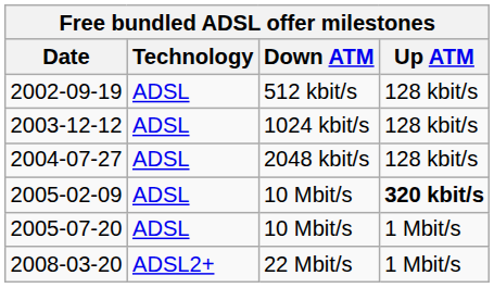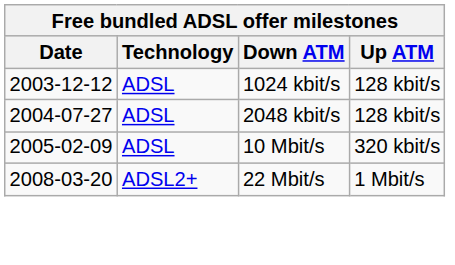- row: 2002-09-19 | ADSL | 512 kbit/s | 128 kbit/s
2005-02-09 | Up ATM: bold -> normal
- row: 2005-07-20 | ADSL | 10 Mbit/s | 1 Mbit/s
